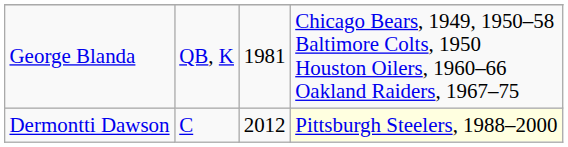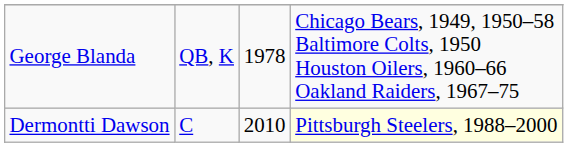George Blanda | column 3: 1981 -> 1978
Dermontti Dawson | column 3: 2012 -> 2010
